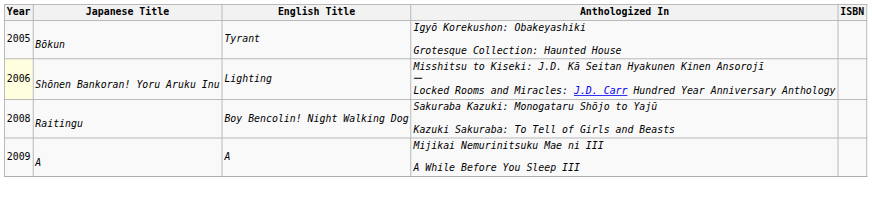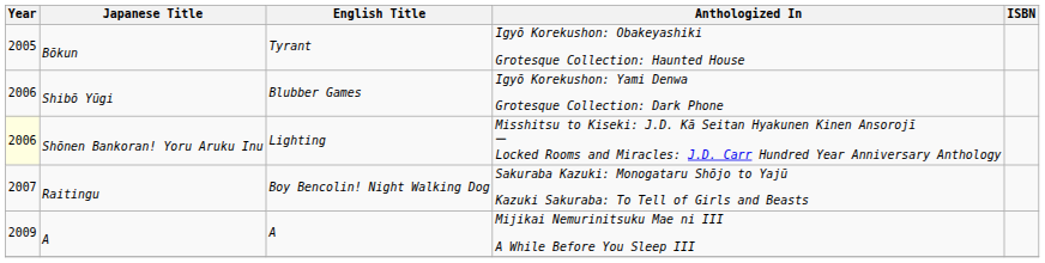+ row: 2006 | Shibō Yūgi | Blubber Games | Igyō Korekushon: Yami Denwa Grotesque Collection: Dark Phone
Raitingu | Year: 2008 -> 2007
